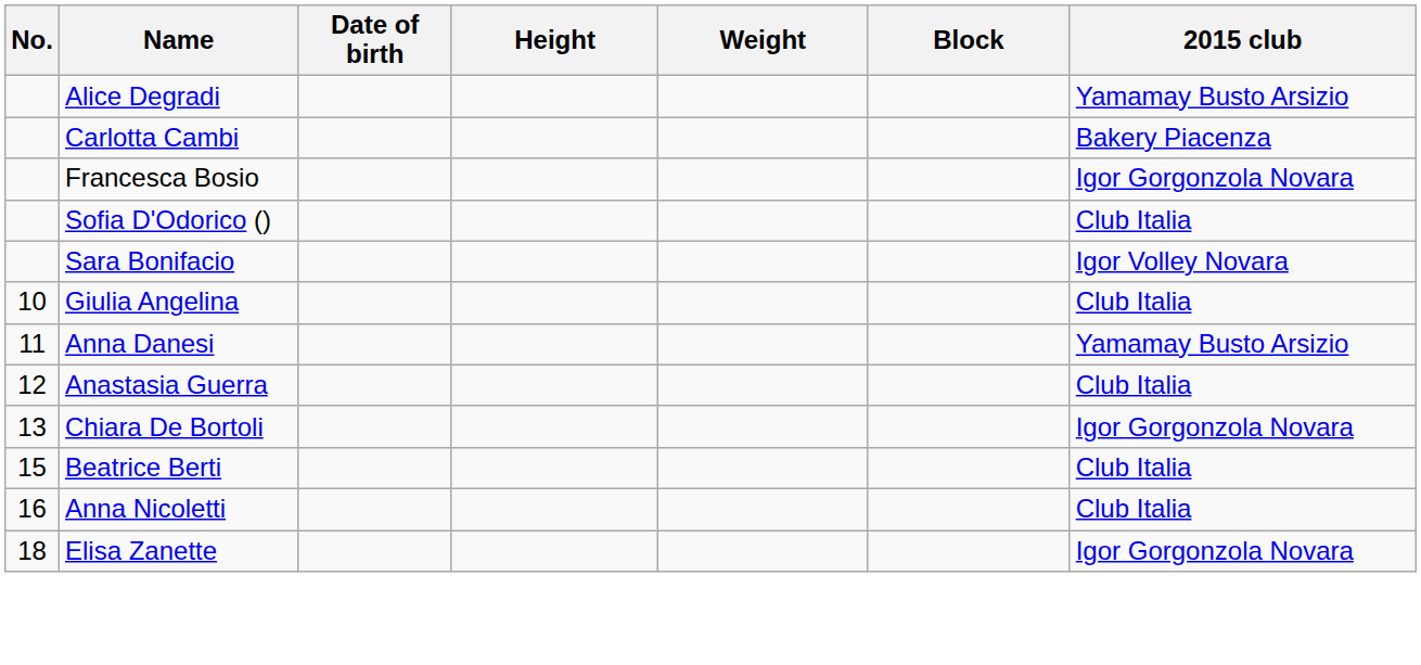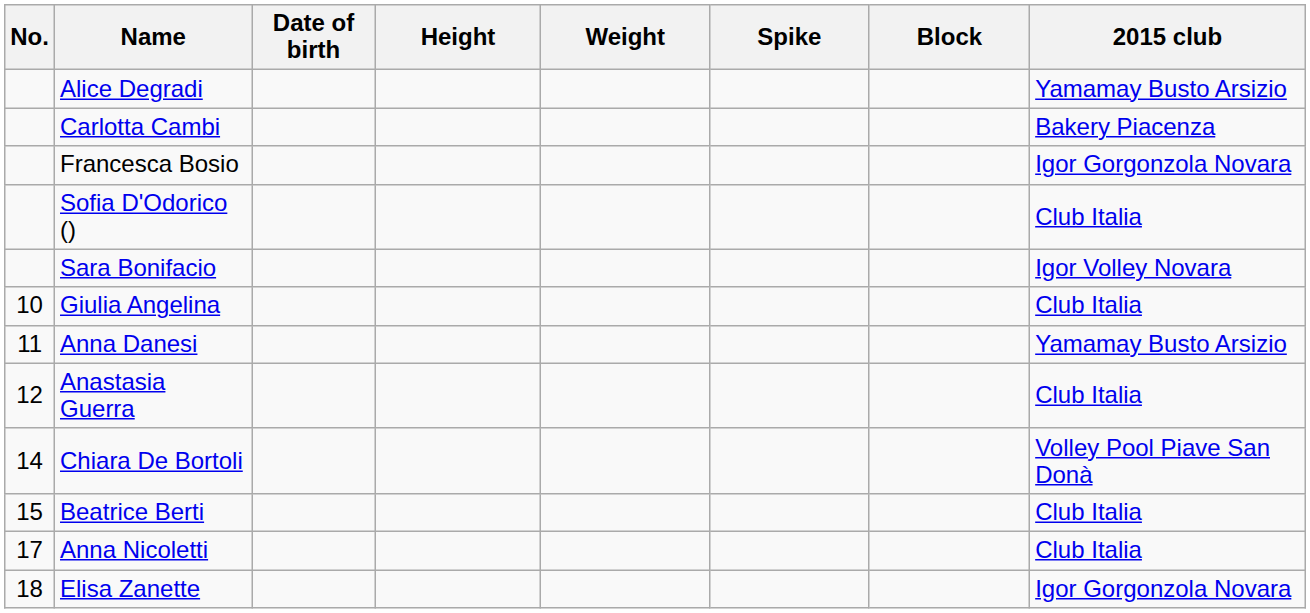+ column: Spike
Chiara De Bortoli | No.: 13 -> 14
Chiara De Bortoli | 2015 club: Igor Gorgonzola Novara -> Volley Pool Piave San Donà
Anna Nicoletti | No.: 16 -> 17
